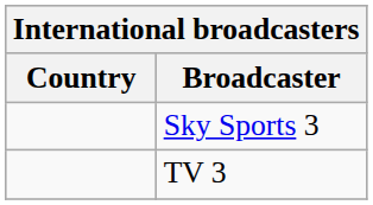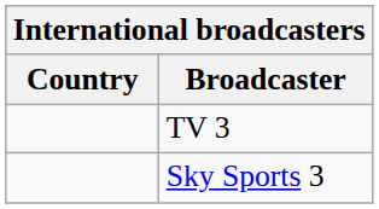rows swapped: Sky Sports 3 <-> TV 3
